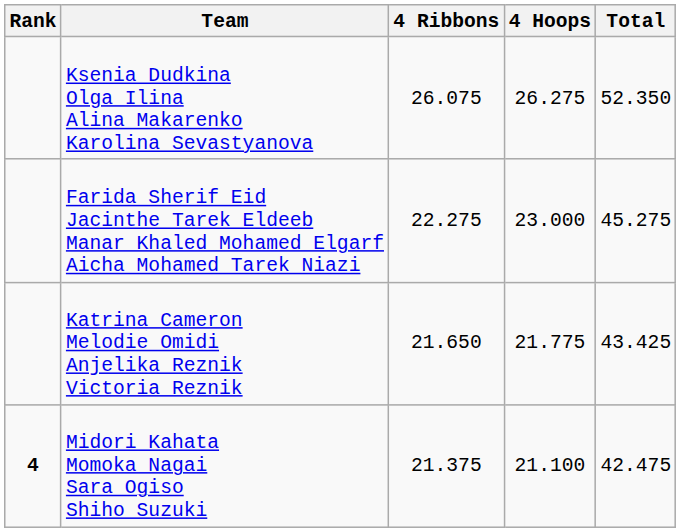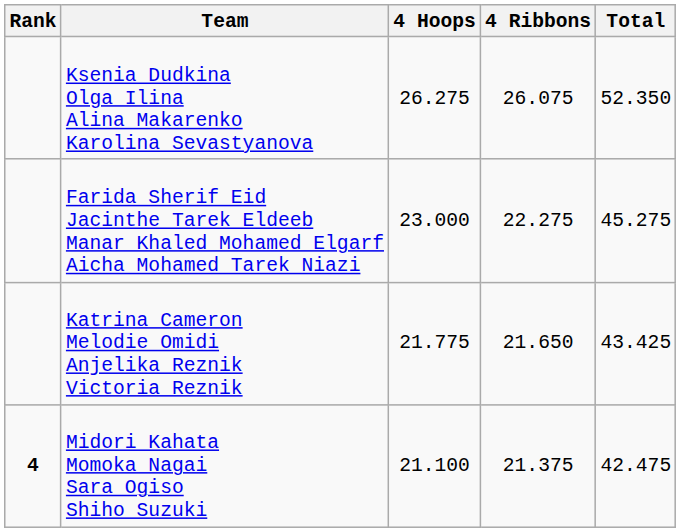columns swapped: 4 Hoops <-> 4 Ribbons
